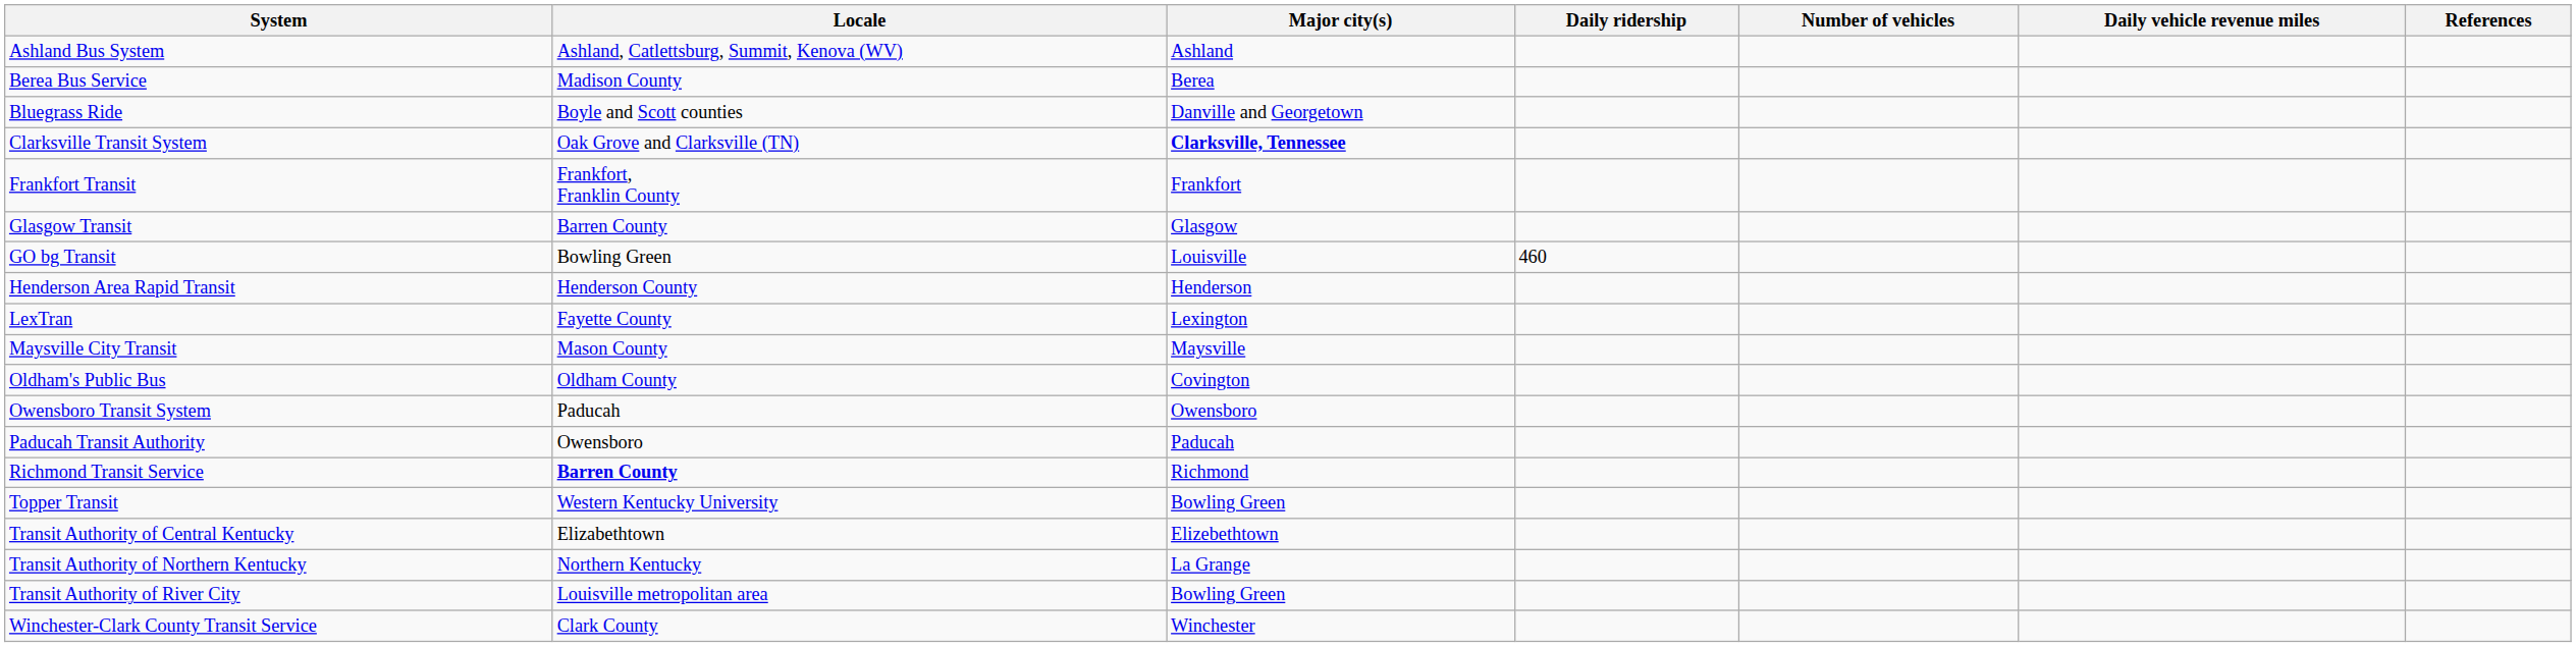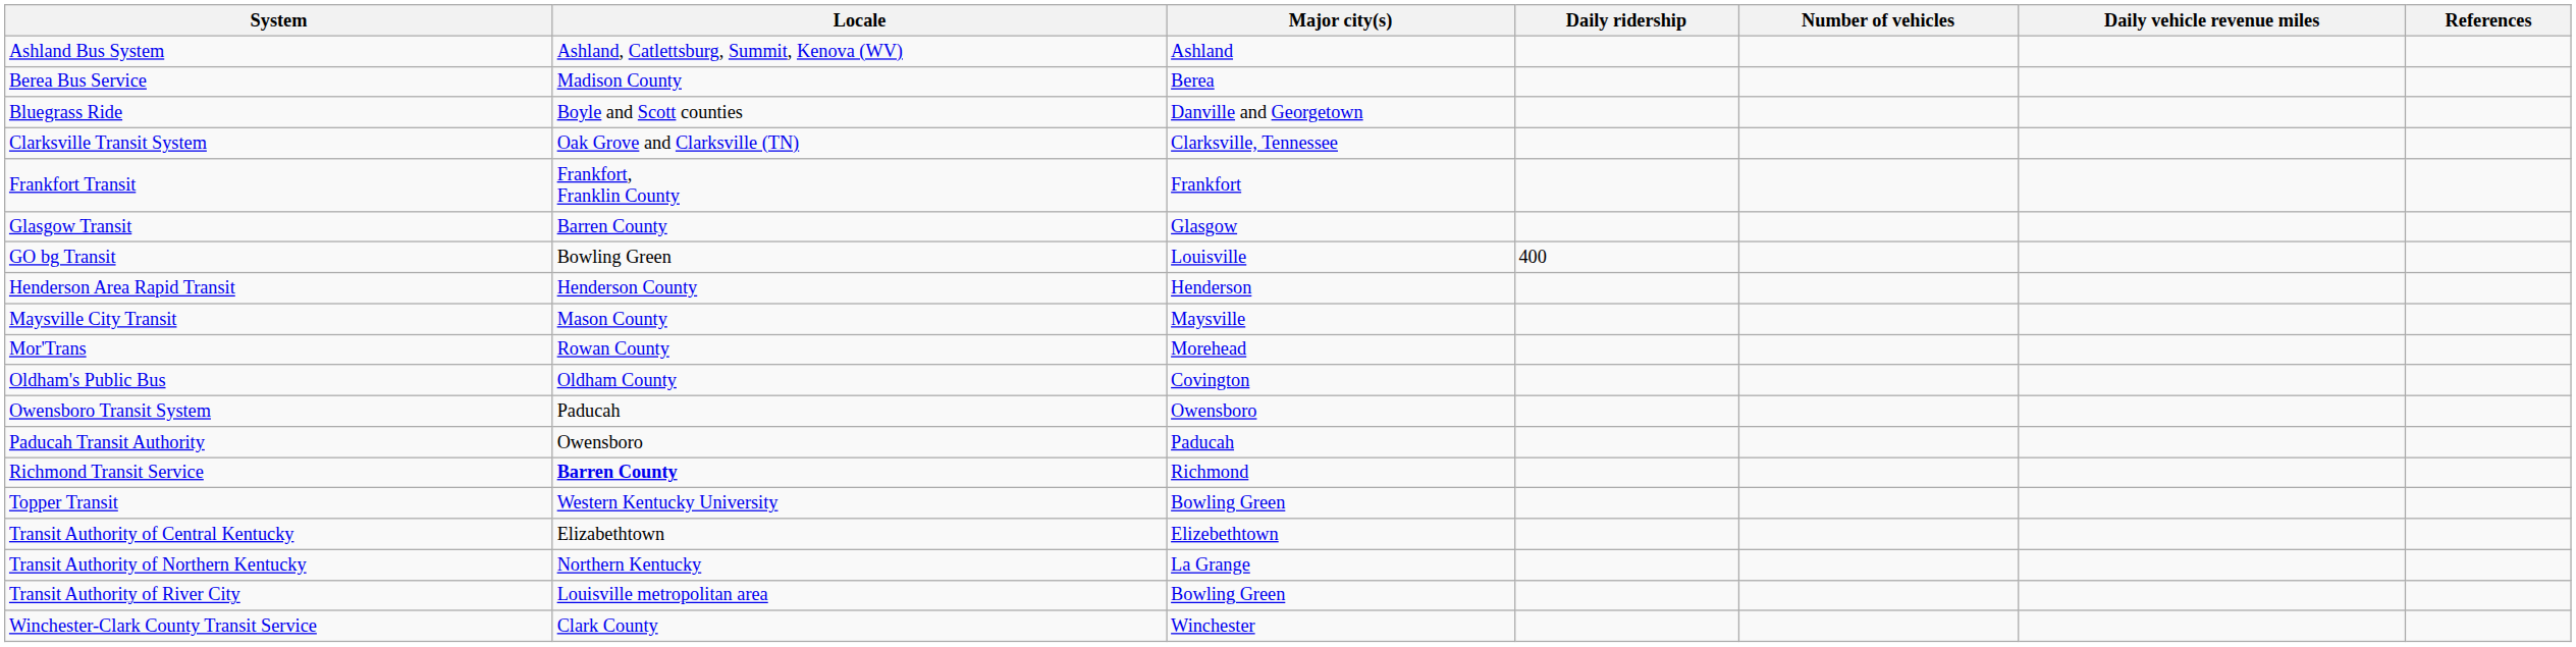Clarksville Transit System | Major city(s): bold -> normal
GO bg Transit | Daily ridership: 460 -> 400
- row: LexTran | Fayette County | Lexington
+ row: Mor'Trans | Rowan County | Morehead
